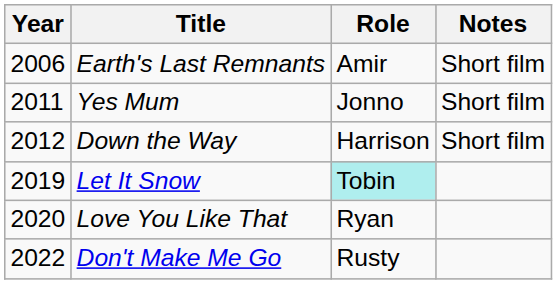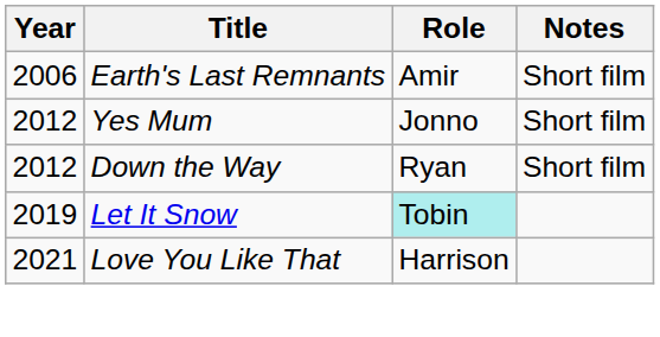Yes Mum | Year: 2011 -> 2012
Down the Way | Role: Harrison -> Ryan
Love You Like That | Year: 2020 -> 2021
Love You Like That | Role: Ryan -> Harrison
- row: 2022 | Don't Make Me Go | Rusty
